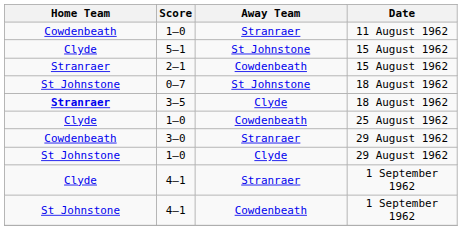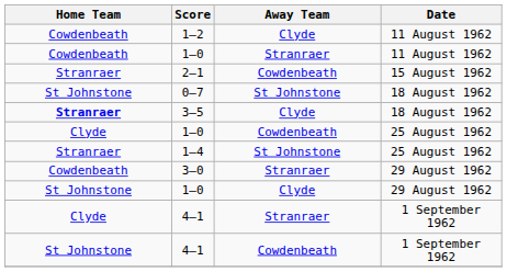+ row: Cowdenbeath | 1–2 | Clyde | 11 August 1962
- row: Clyde | 5–1 | St Johnstone | 15 August 1962
+ row: Stranraer | 1–4 | St Johnstone | 25 August 1962
